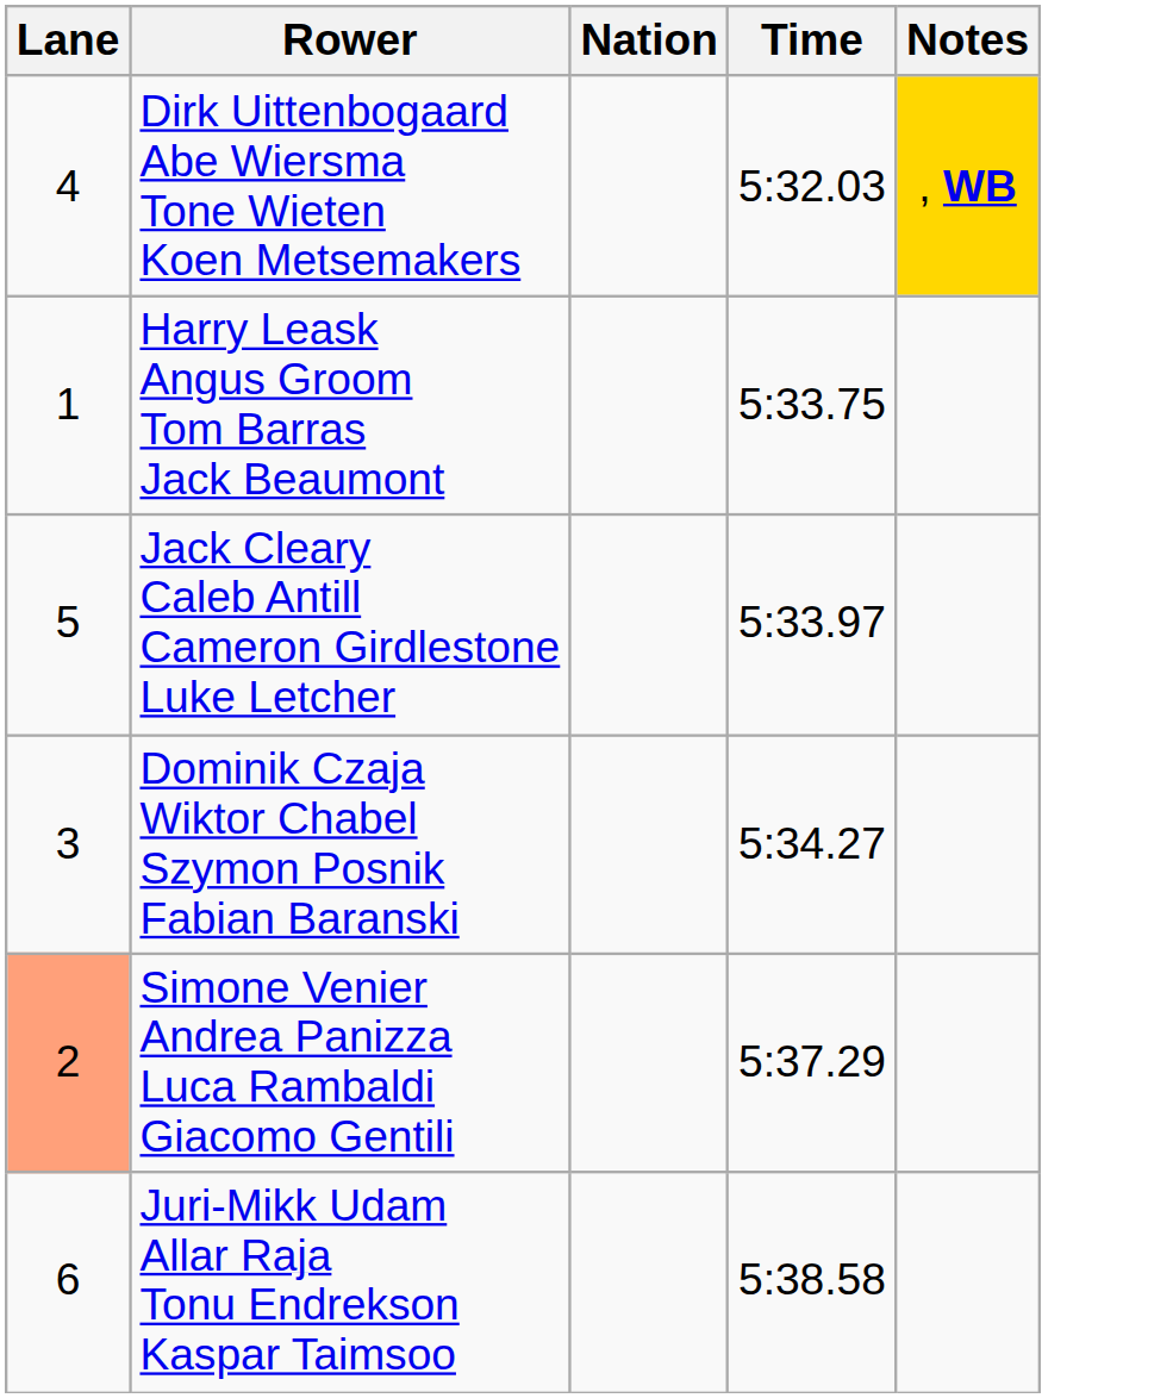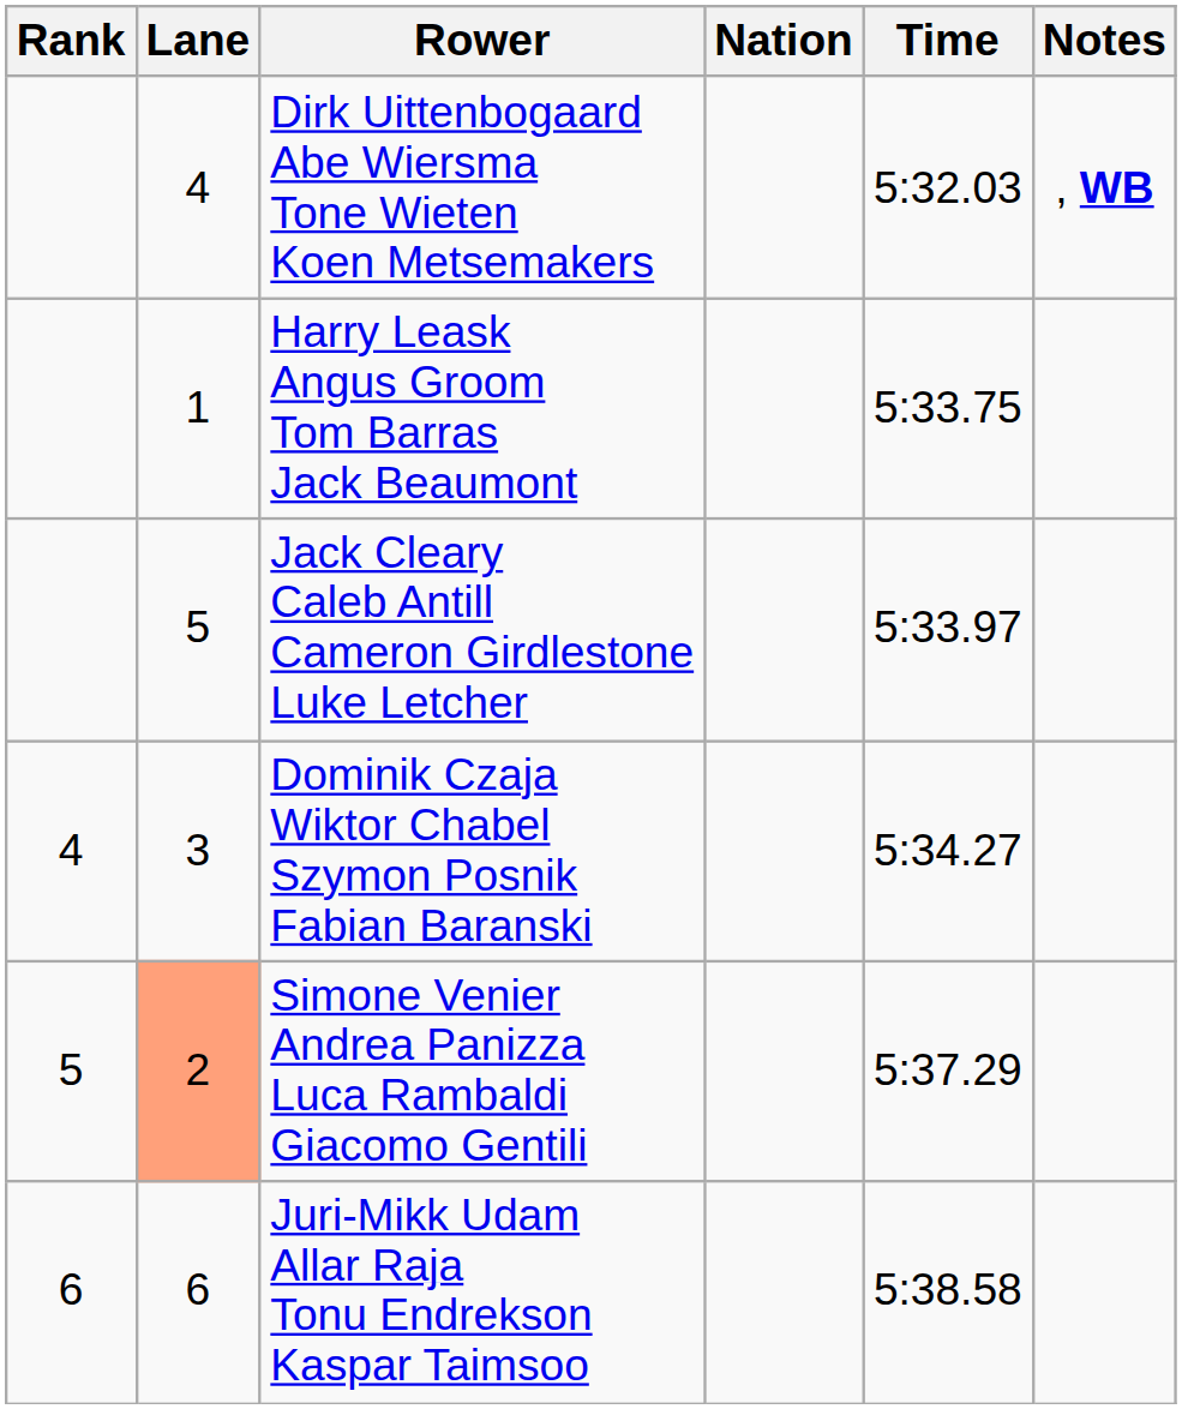+ column: Rank | 4 | 5 | 6
Dirk Uittenbogaard Abe Wiersma Tone Wieten Koen Metsemakers | Notes: gold background -> no background
